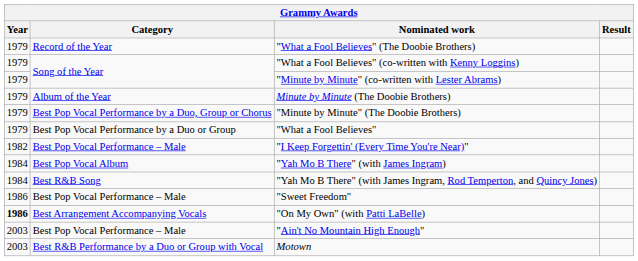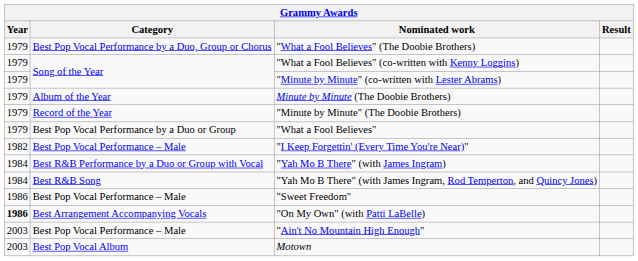"What a Fool Believes" (The Doobie Brothers) | Category: Record of the Year -> Best Pop Vocal Performance by a Duo, Group or Chorus
"Minute by Minute" (The Doobie Brothers) | Category: Best Pop Vocal Performance by a Duo, Group or Chorus -> Record of the Year
"Yah Mo B There" (with James Ingram) | Category: Best Pop Vocal Album -> Best R&B Performance by a Duo or Group with Vocal
Motown | Category: Best R&B Performance by a Duo or Group with Vocal -> Best Pop Vocal Album
